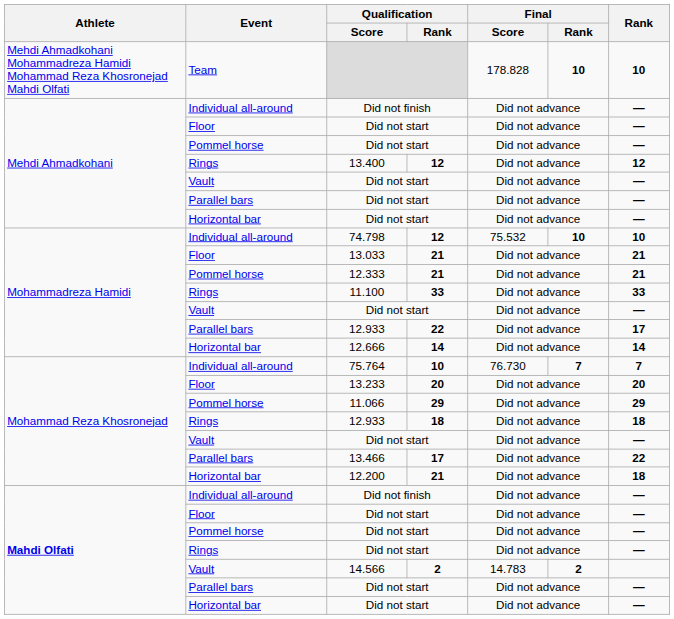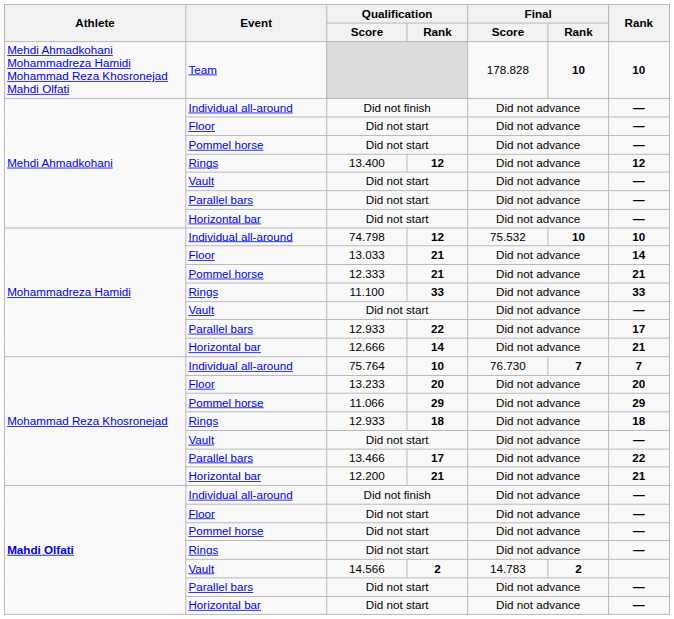13.033 | Rank: 21 -> 14
12.666 | Rank: 14 -> 21
12.200 | Rank: 18 -> 21
